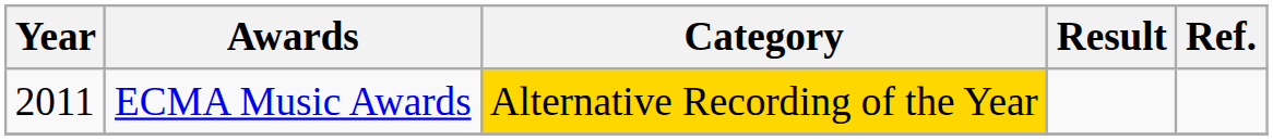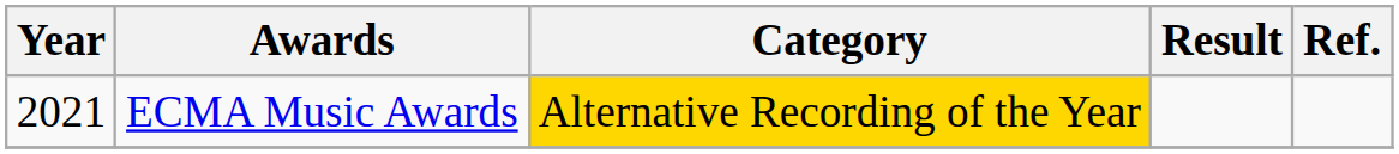ECMA Music Awards | Year: 2011 -> 2021
